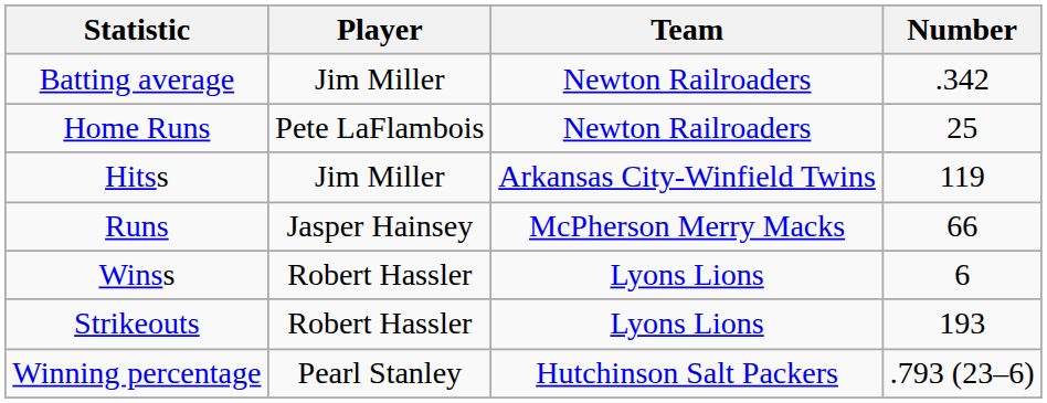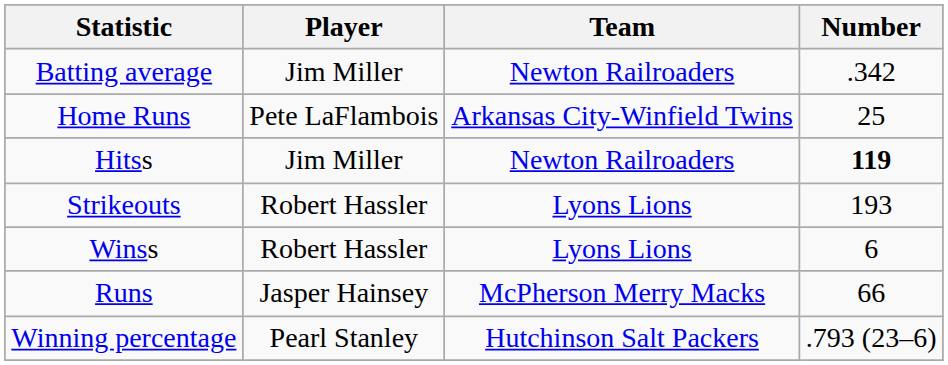Home Runs | Team: Newton Railroaders -> Arkansas City-Winfield Twins
Hitss | Team: Arkansas City-Winfield Twins -> Newton Railroaders
Hitss | Number: normal -> bold
rows swapped: Runs <-> Strikeouts
